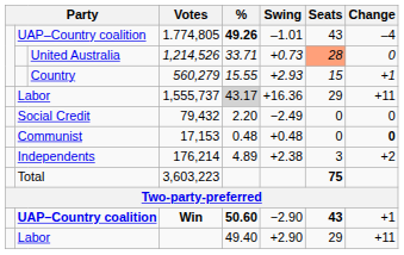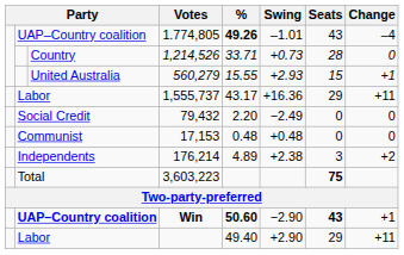1,214,526 | column 3: United Australia -> Country
1,214,526 | Seats: lightsalmon background -> no background
560,279 | column 3: Country -> United Australia
1,555,737 | %: lightgrey background -> no background
17,153 | Change: bold -> normal
